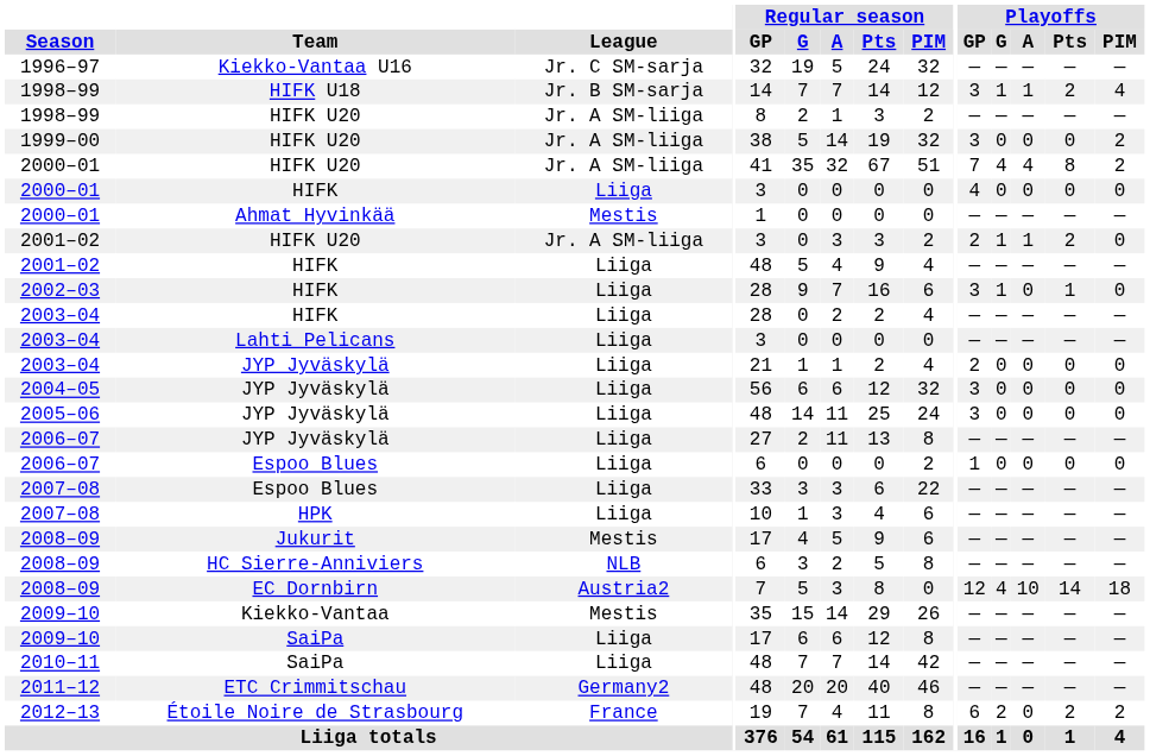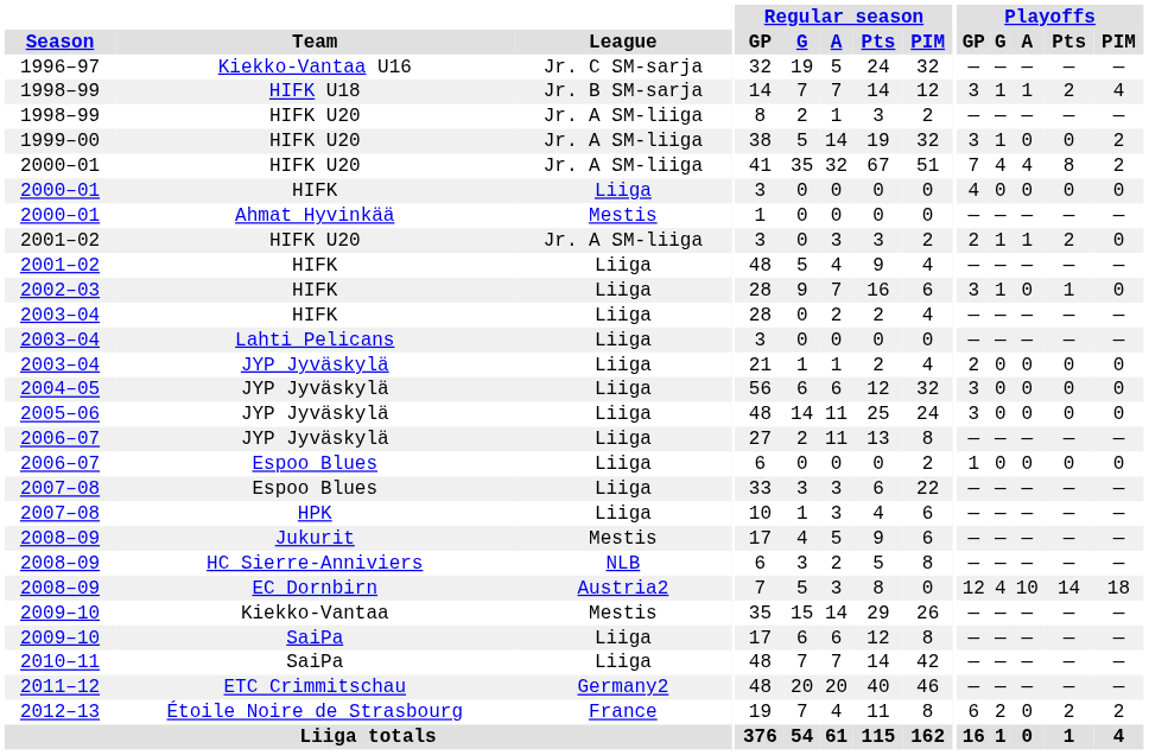1999–00 | Playoffs / G: 0 -> 1
